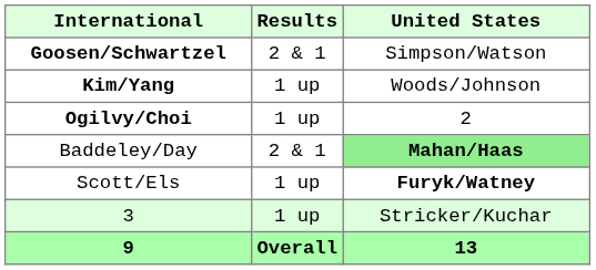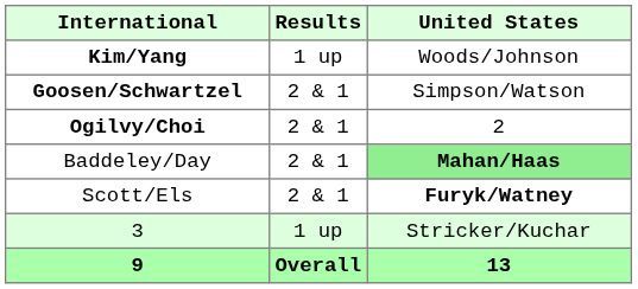rows swapped: Goosen/Schwartzel <-> Kim/Yang
Ogilvy/Choi | Results: 1 up -> 2 & 1
Scott/Els | Results: 1 up -> 2 & 1
